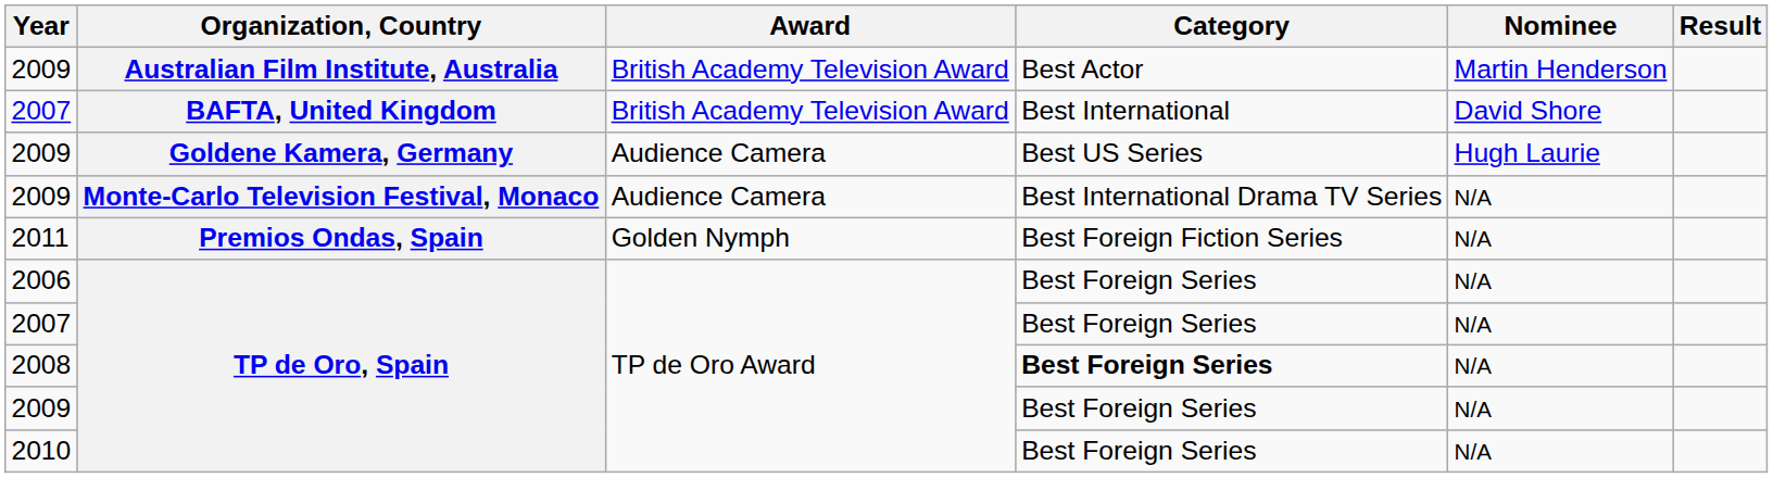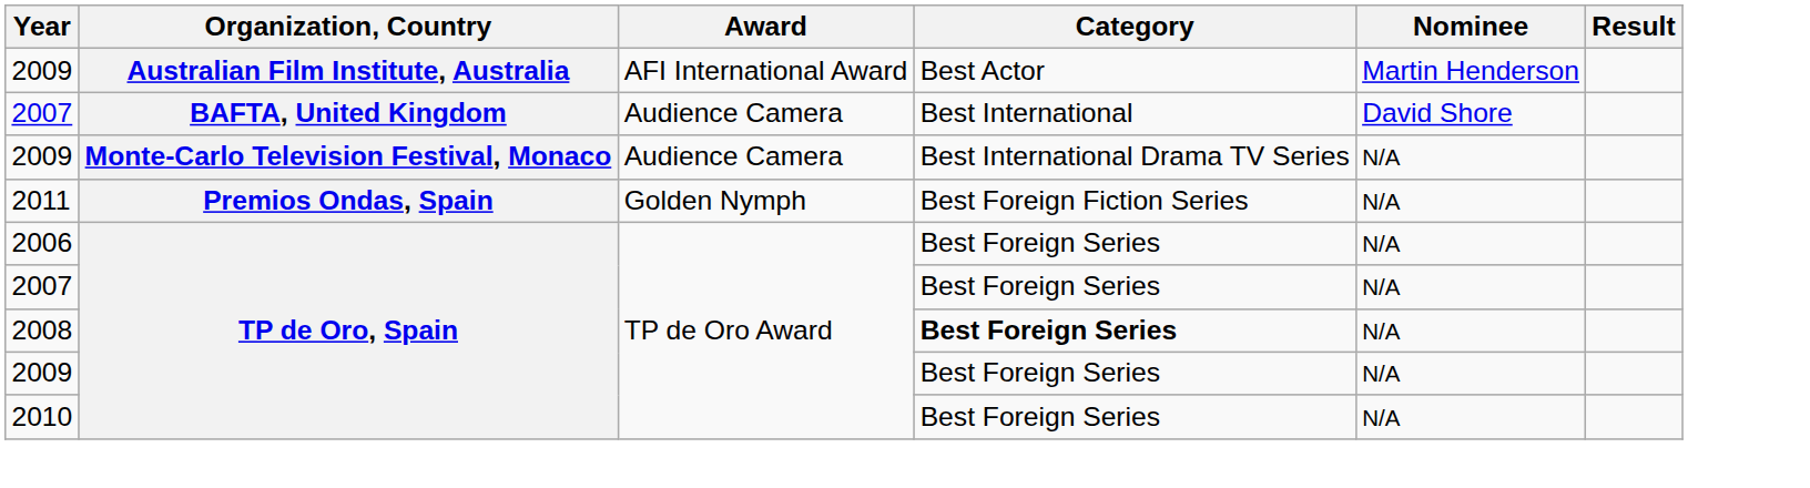2009 / Australian Film Institute, Australia | Award: British Academy Television Award -> AFI International Award
2007 / BAFTA, United Kingdom | Award: British Academy Television Award -> Audience Camera
- row: 2009 | Goldene Kamera, Germany | Audience Camera | Best US Series | Hugh Laurie
